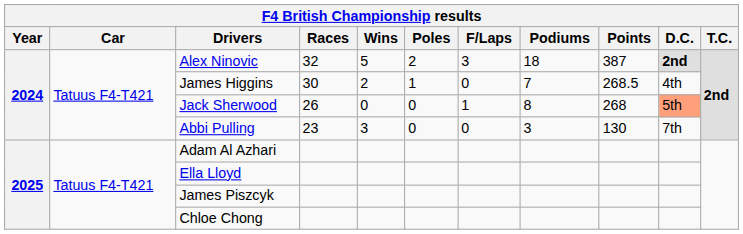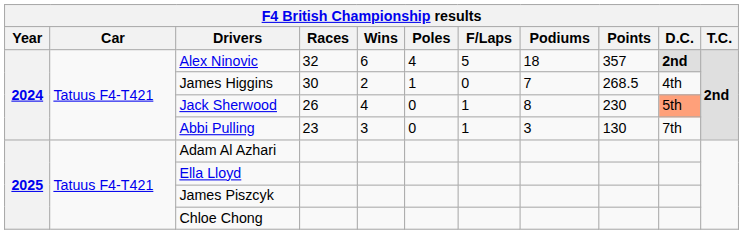Alex Ninovic | Wins: 5 -> 6
Alex Ninovic | Poles: 2 -> 4
Alex Ninovic | F/Laps: 3 -> 5
Alex Ninovic | Points: 387 -> 357
Jack Sherwood | Wins: 0 -> 4
Jack Sherwood | Points: 268 -> 230
Abbi Pulling | F/Laps: 0 -> 1
